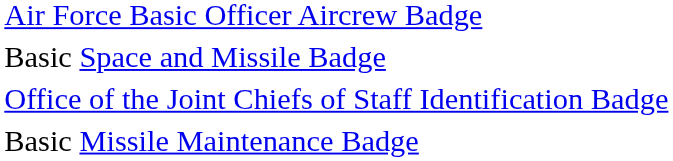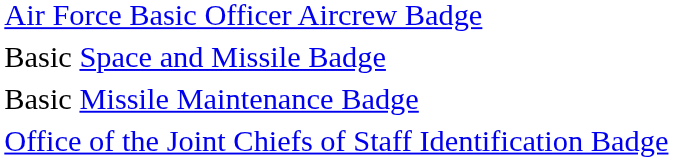rows swapped: Basic Missile Maintenance Badge <-> Office of the Joint Chiefs of Staff Identification Badge
